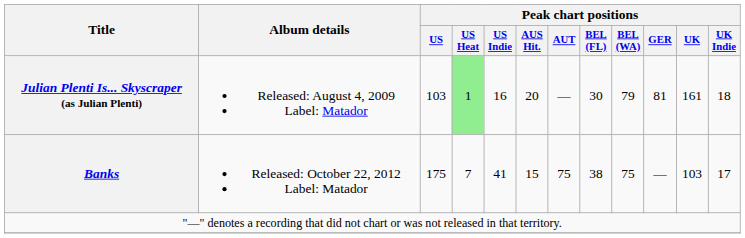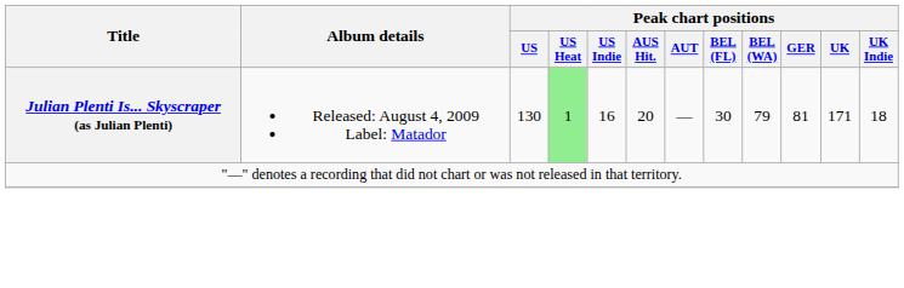Julian Plenti Is... Skyscraper (as Julian Plenti) | Peak chart positions / US: 103 -> 130
Julian Plenti Is... Skyscraper (as Julian Plenti) | Peak chart positions / UK: 161 -> 171
- row: Banks | Released: October 22, 2012 Label: Matador | 175 | 7 | 41 | 15 | 75 | 38 | 75 | — | 103 | 17
